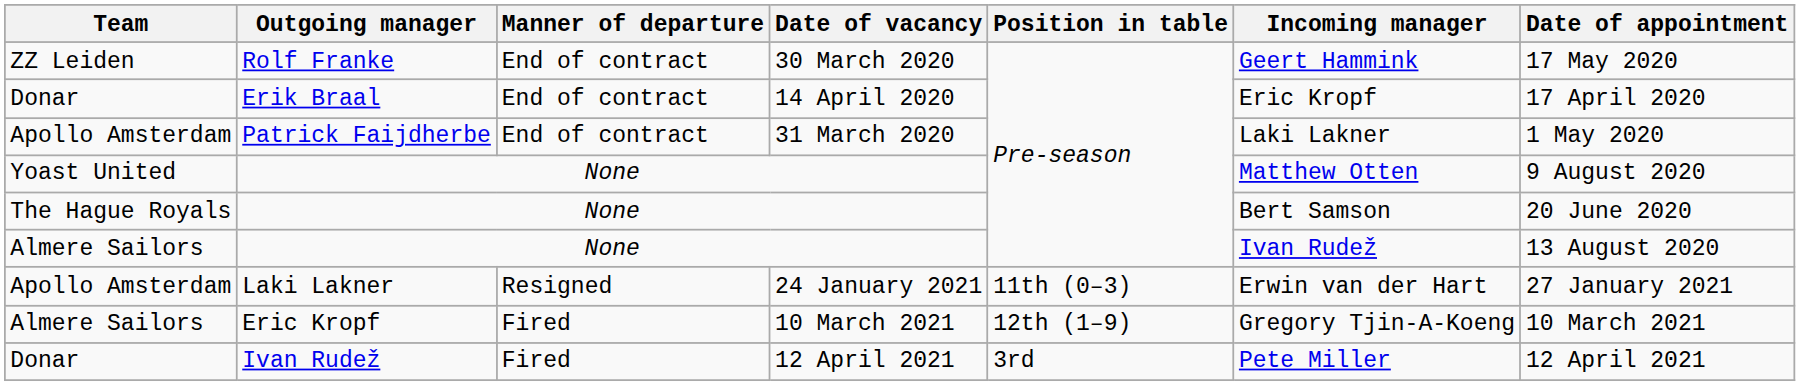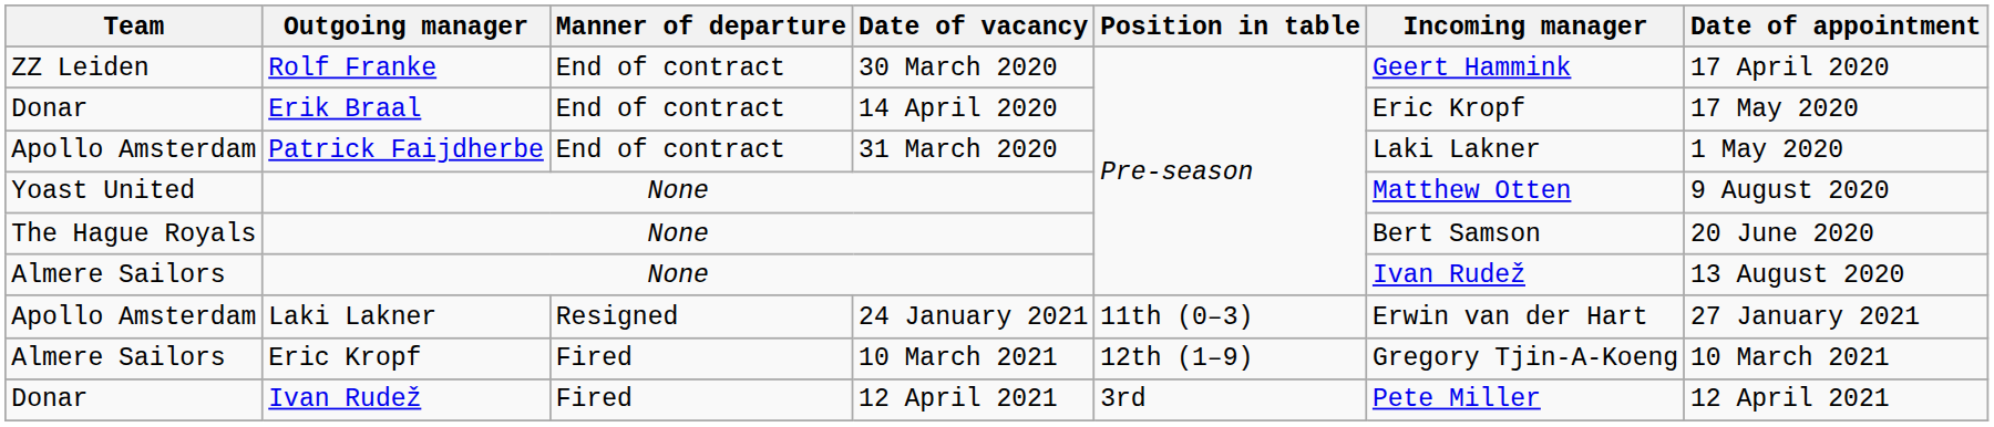Rolf Franke | Date of appointment: 17 May 2020 -> 17 April 2020
Erik Braal | Date of appointment: 17 April 2020 -> 17 May 2020
